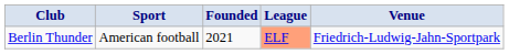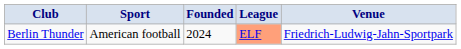Berlin Thunder | Founded: 2021 -> 2024
